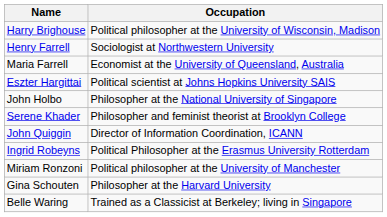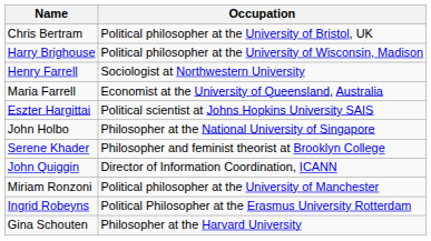+ row: Chris Bertram | Political philosopher at the University of Bristol, UK
rows swapped: Ingrid Robeyns <-> Miriam Ronzoni
- row: Belle Waring | Trained as a Classicist at Berkeley; living in Singapore
